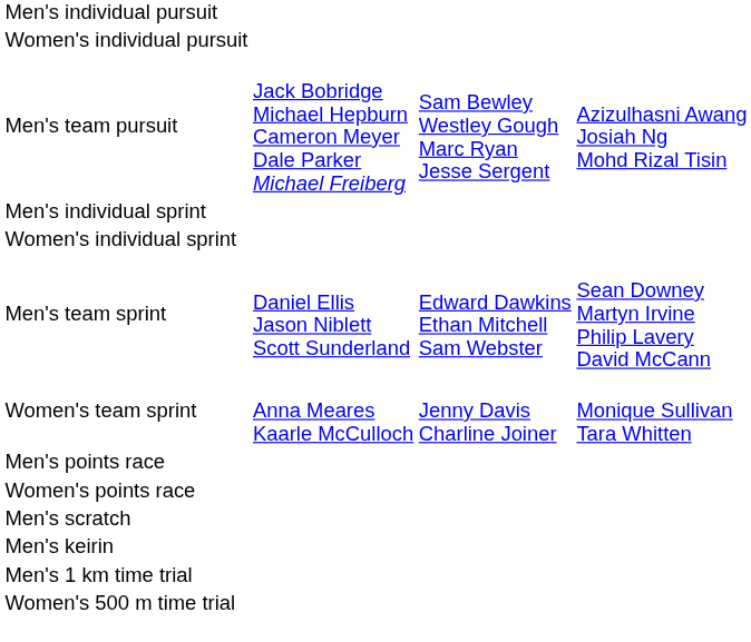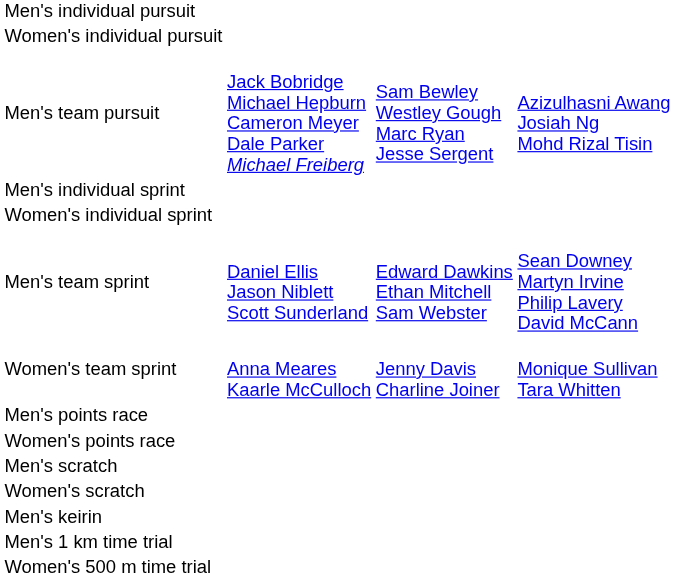+ row: Women's scratch
